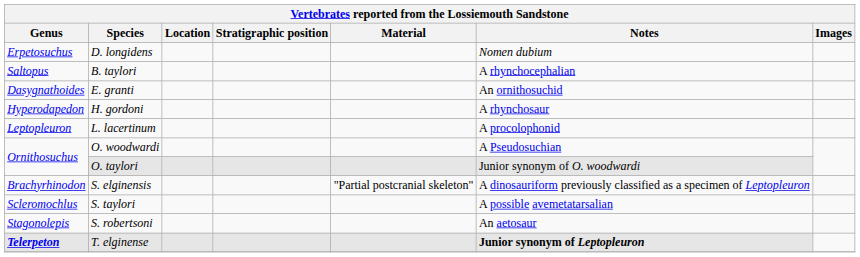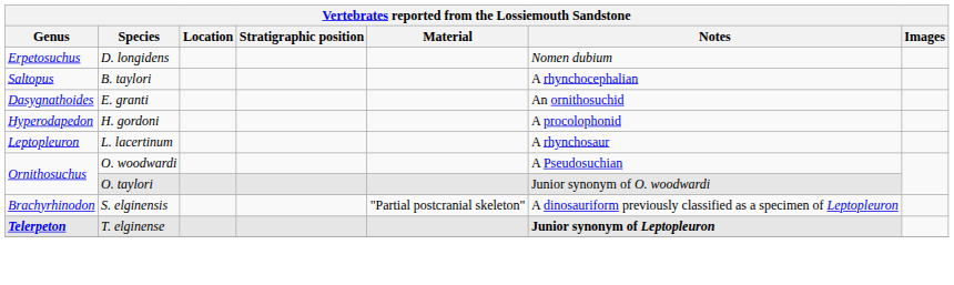H. gordoni | Notes: A rhynchosaur -> A procolophonid
L. lacertinum | Notes: A procolophonid -> A rhynchosaur
- row: Scleromochlus | S. taylori | A possible avemetatarsalian
- row: Stagonolepis | S. robertsoni | An aetosaur
